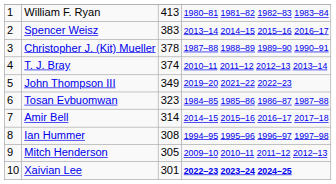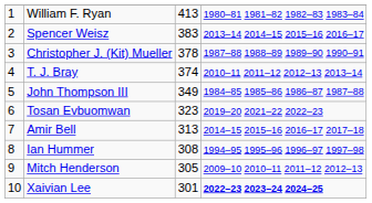John Thompson III | column 4: 2019–20 2021–22 2022–23 -> 1984–85 1985–86 1986–87 1987–88
Tosan Evbuomwan | column 4: 1984–85 1985–86 1986–87 1987–88 -> 2019–20 2021–22 2022–23
Amir Bell | column 3: 314 -> 313
